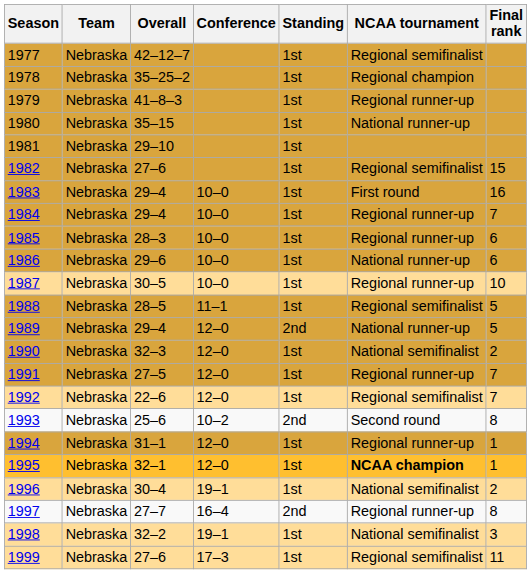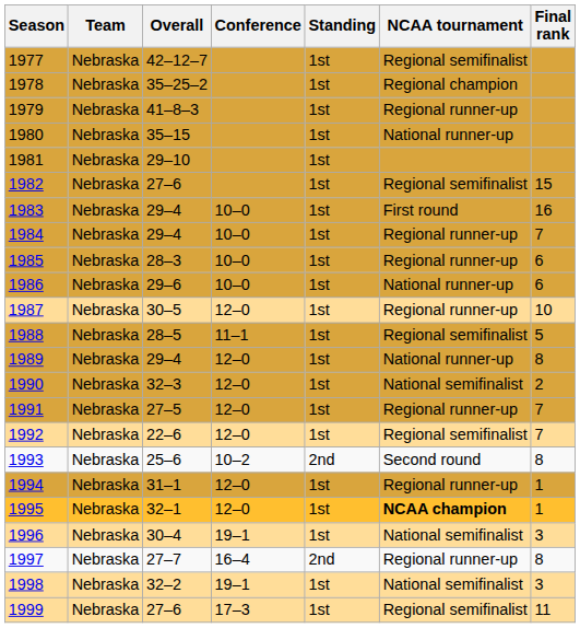1987 | Conference: 10–0 -> 12–0
1989 | Standing: 2nd -> 1st
1989 | Final rank: 5 -> 8
1996 | Final rank: 2 -> 3
